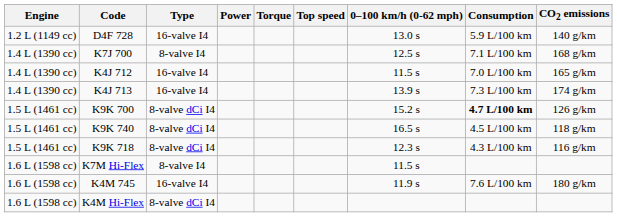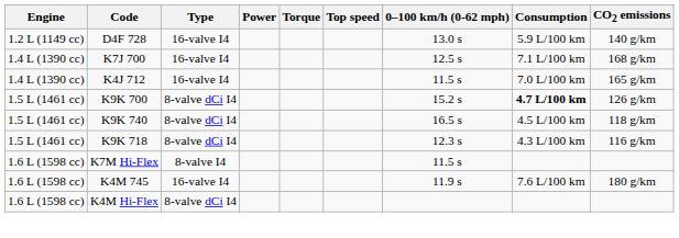K7J 700 | Type: 8-valve I4 -> 16-valve I4
- row: 1.4 L (1390 cc) | K4J 713 | 16-valve I4 | 13.9 s | 7.3 L/100 km | 174 g/km
